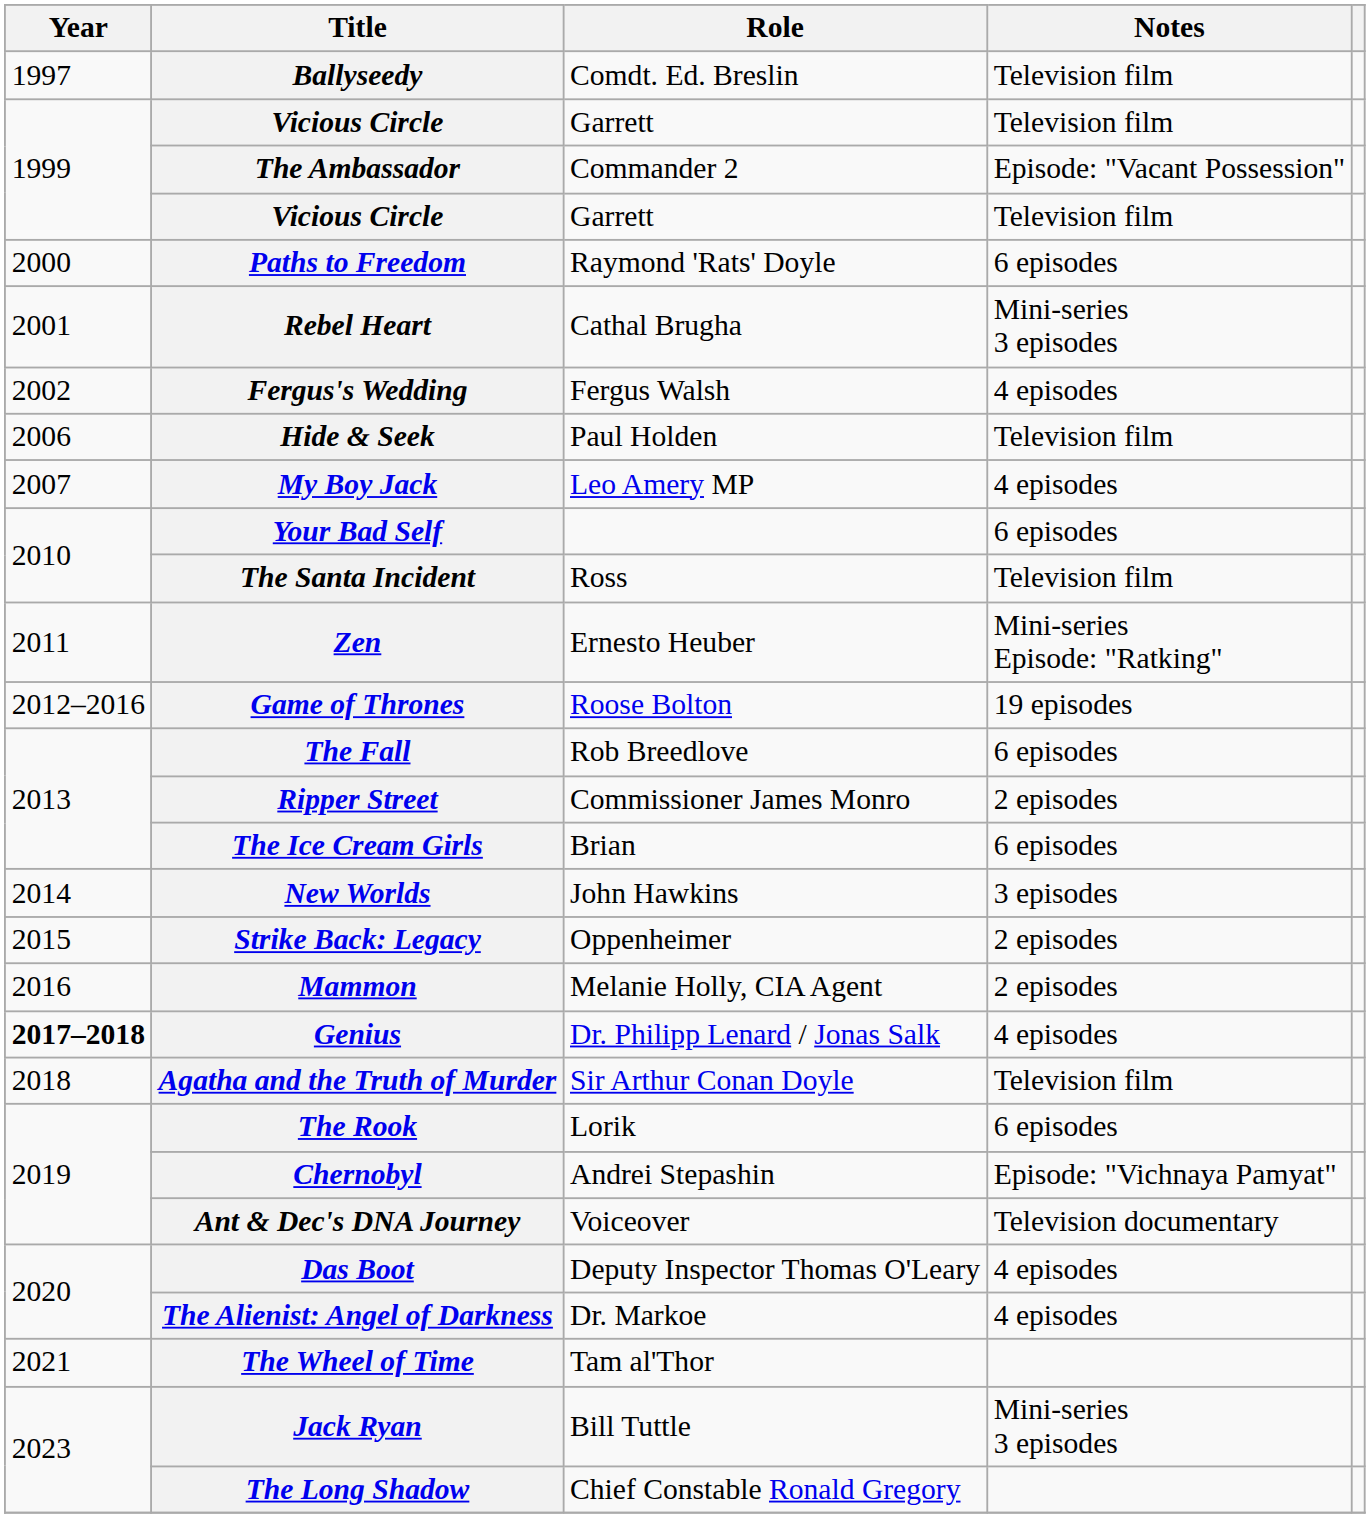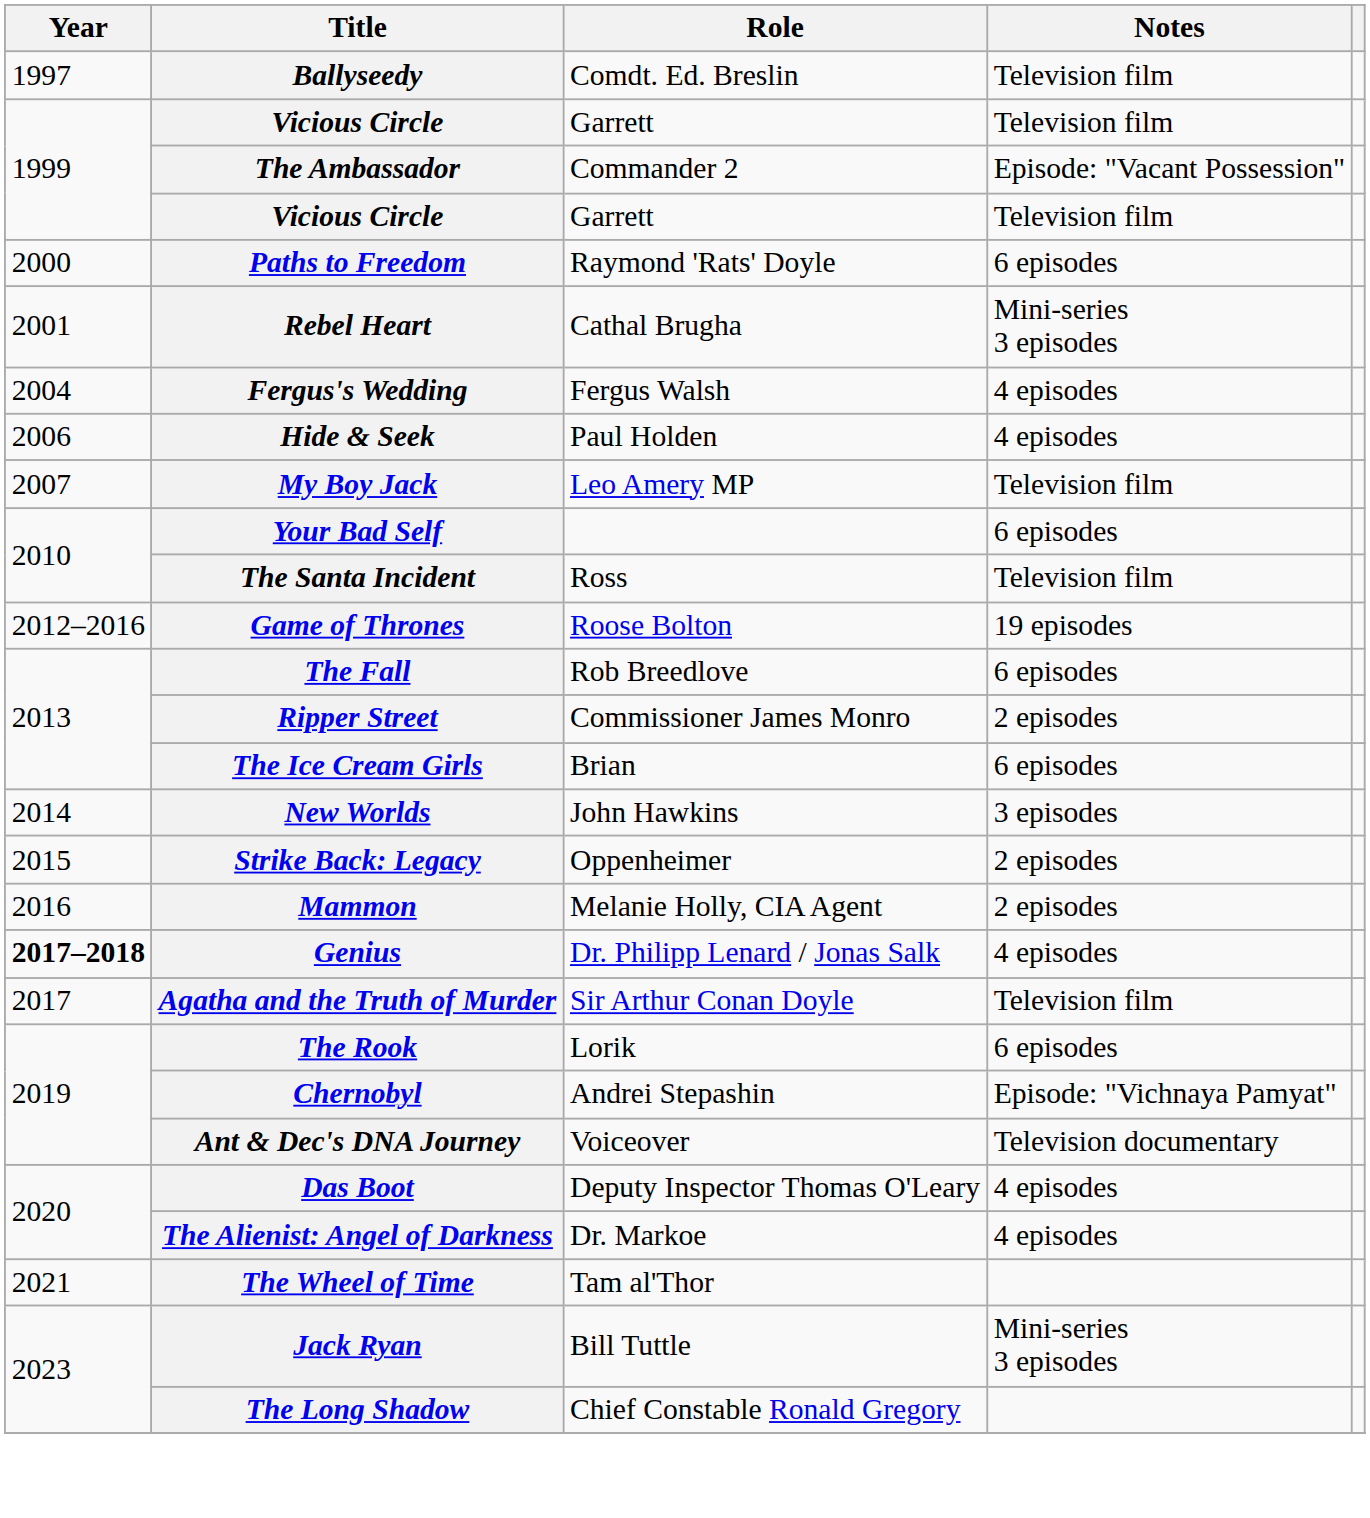Fergus's Wedding | Year: 2002 -> 2004
Hide & Seek | Notes: Television film -> 4 episodes
My Boy Jack | Notes: 4 episodes -> Television film
- row: 2011 | Zen | Ernesto Heuber | Mini-series Episode: "Ratking"
Agatha and the Truth of Murder | Year: 2018 -> 2017
